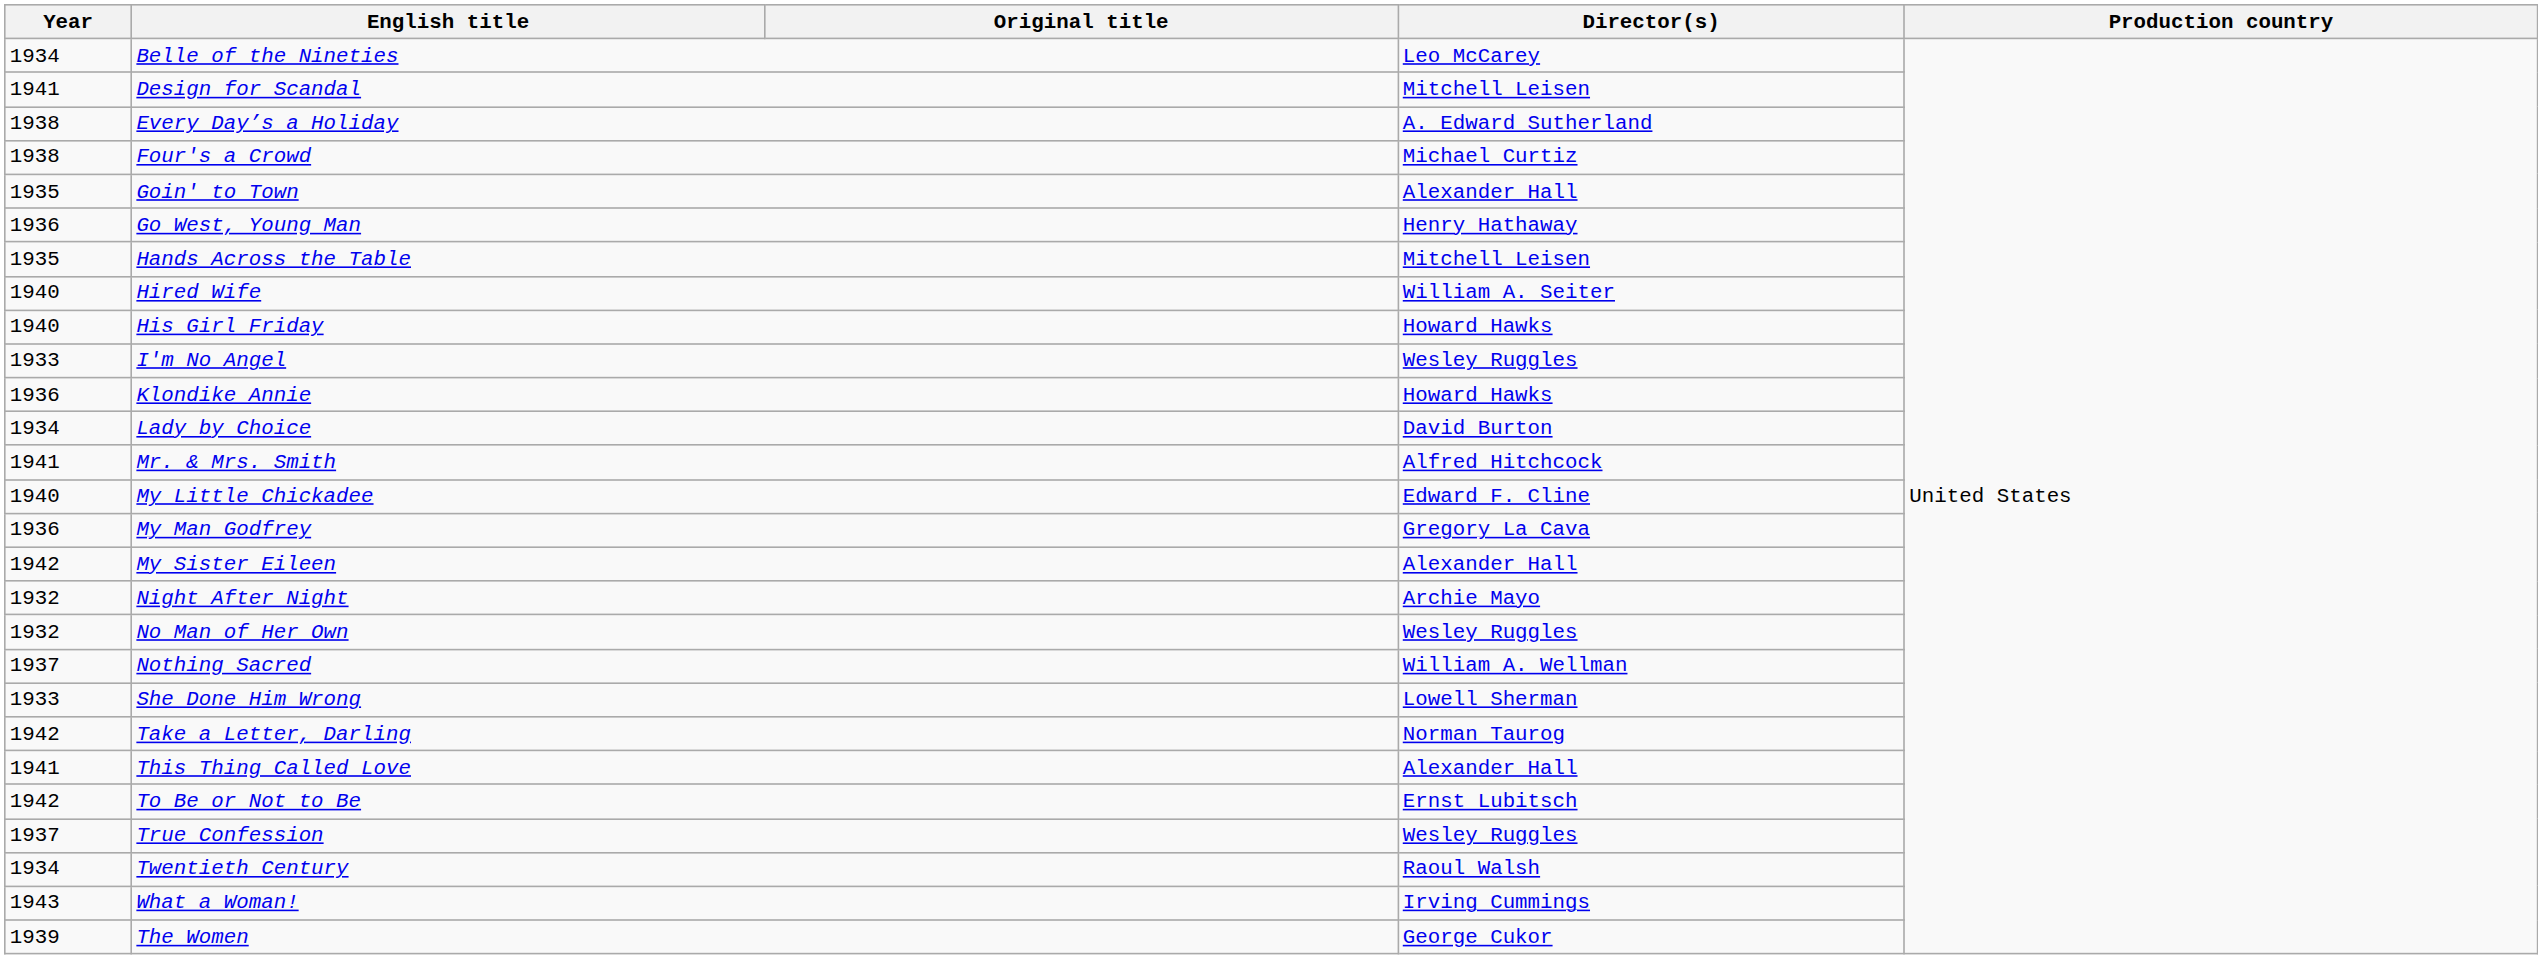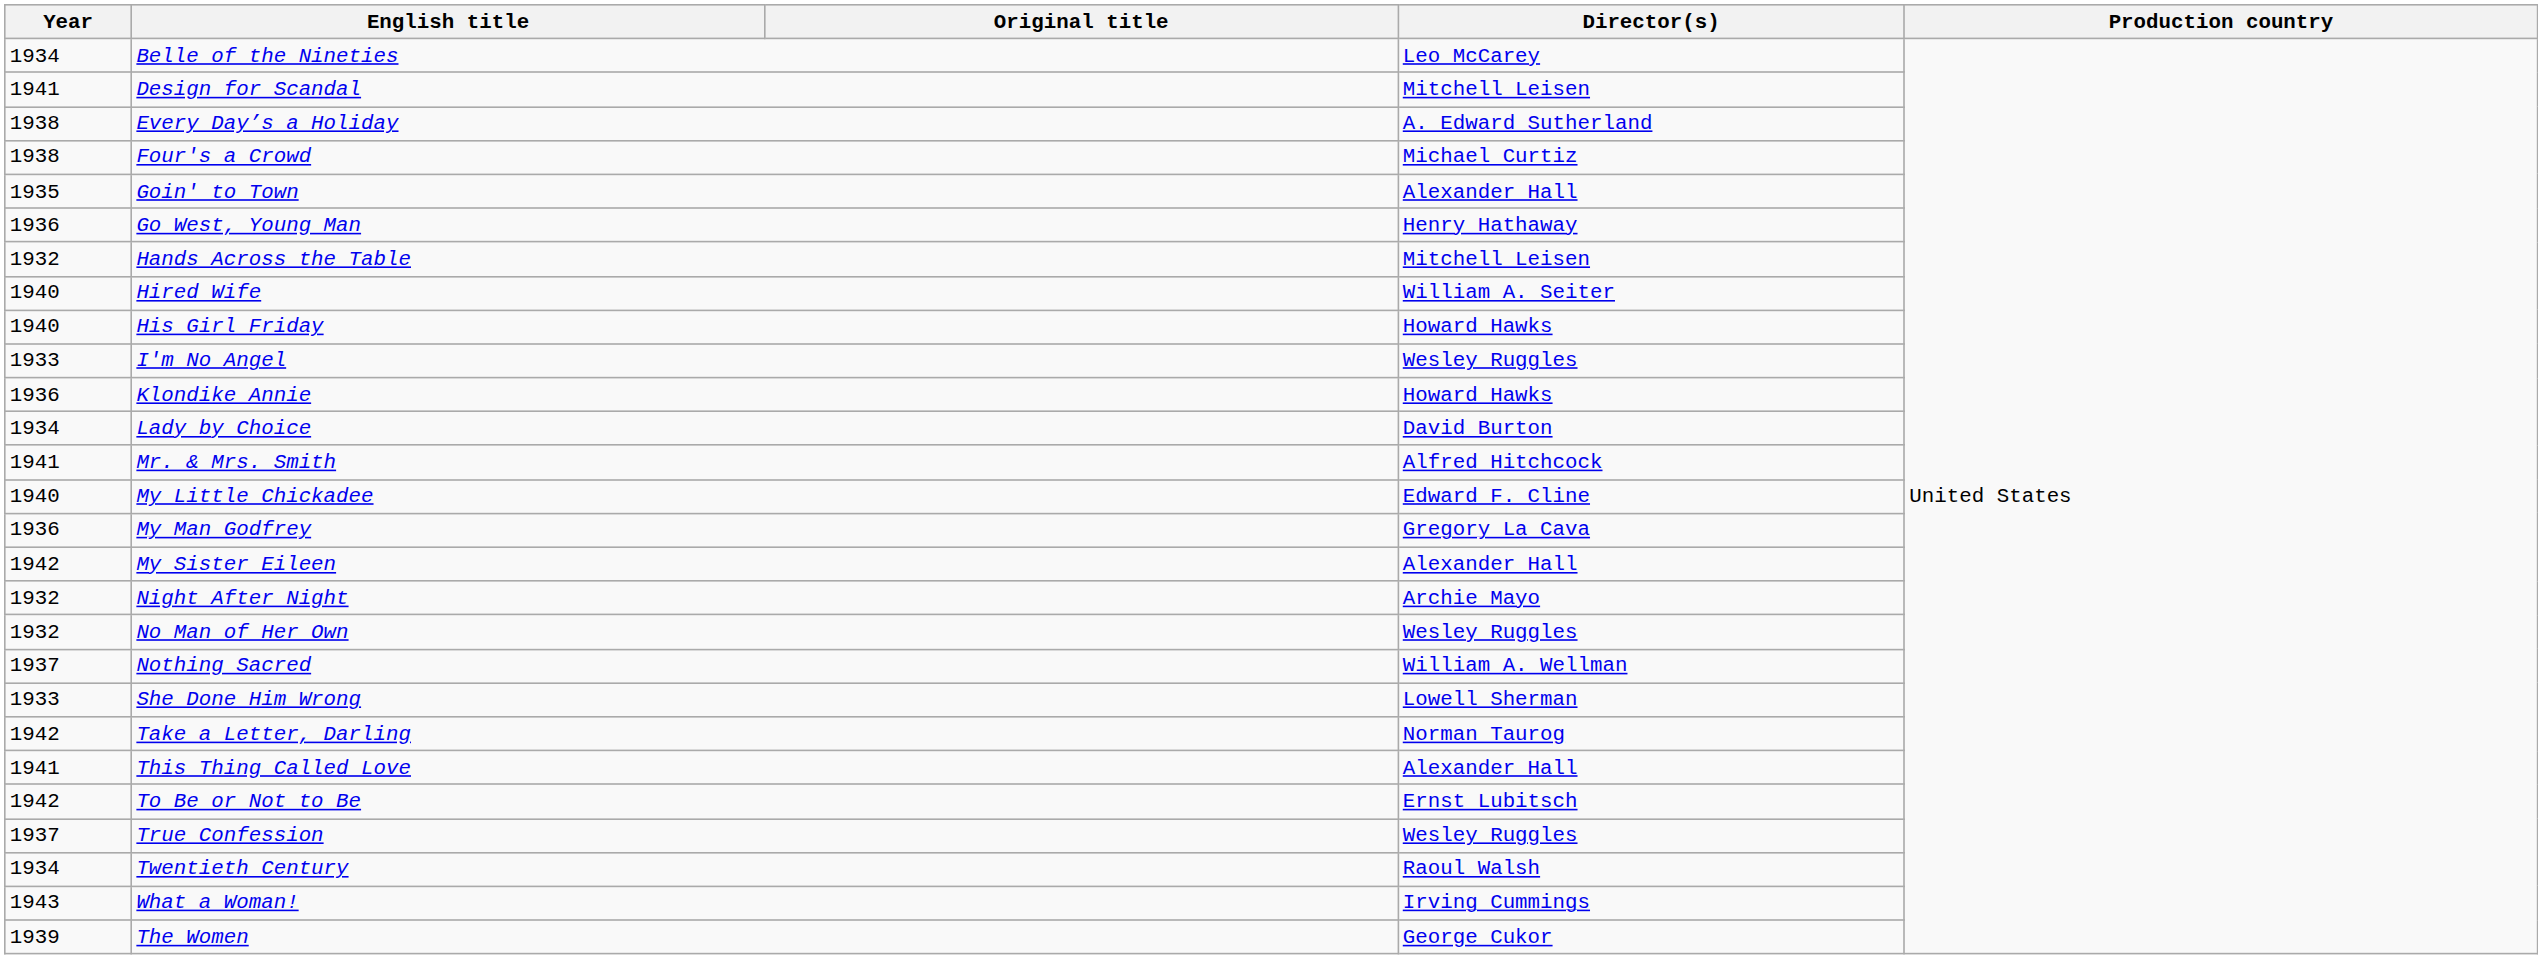Hands Across the Table | Year: 1935 -> 1932
